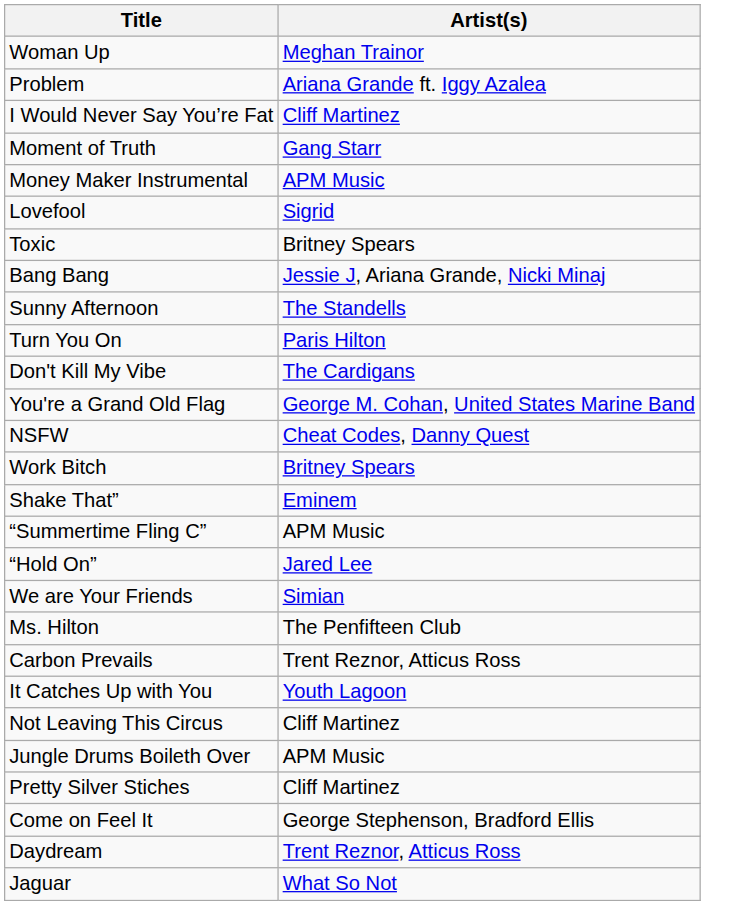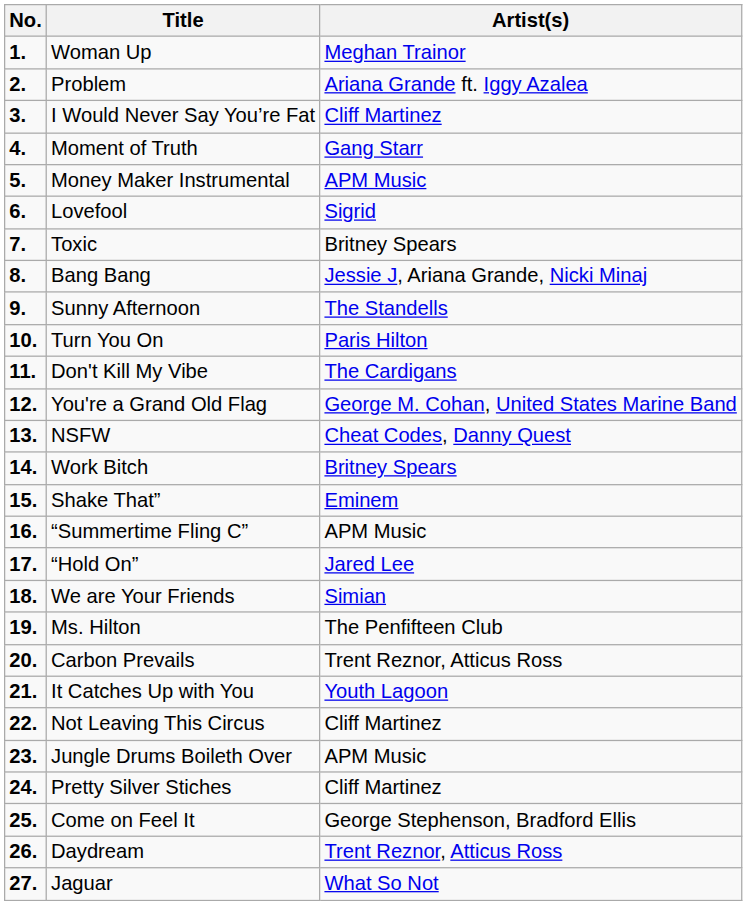+ column: No. | 1. | 2. | 3. | 4. | 5. | 6. | 7. | 8. | 9. | 10. | 11. | 12. | 13. | 14. | 15. | 16. | 17. | 18. | 19. | 20. | 21. | 22. | 23. | 24. | 25. | 26. | 27.
